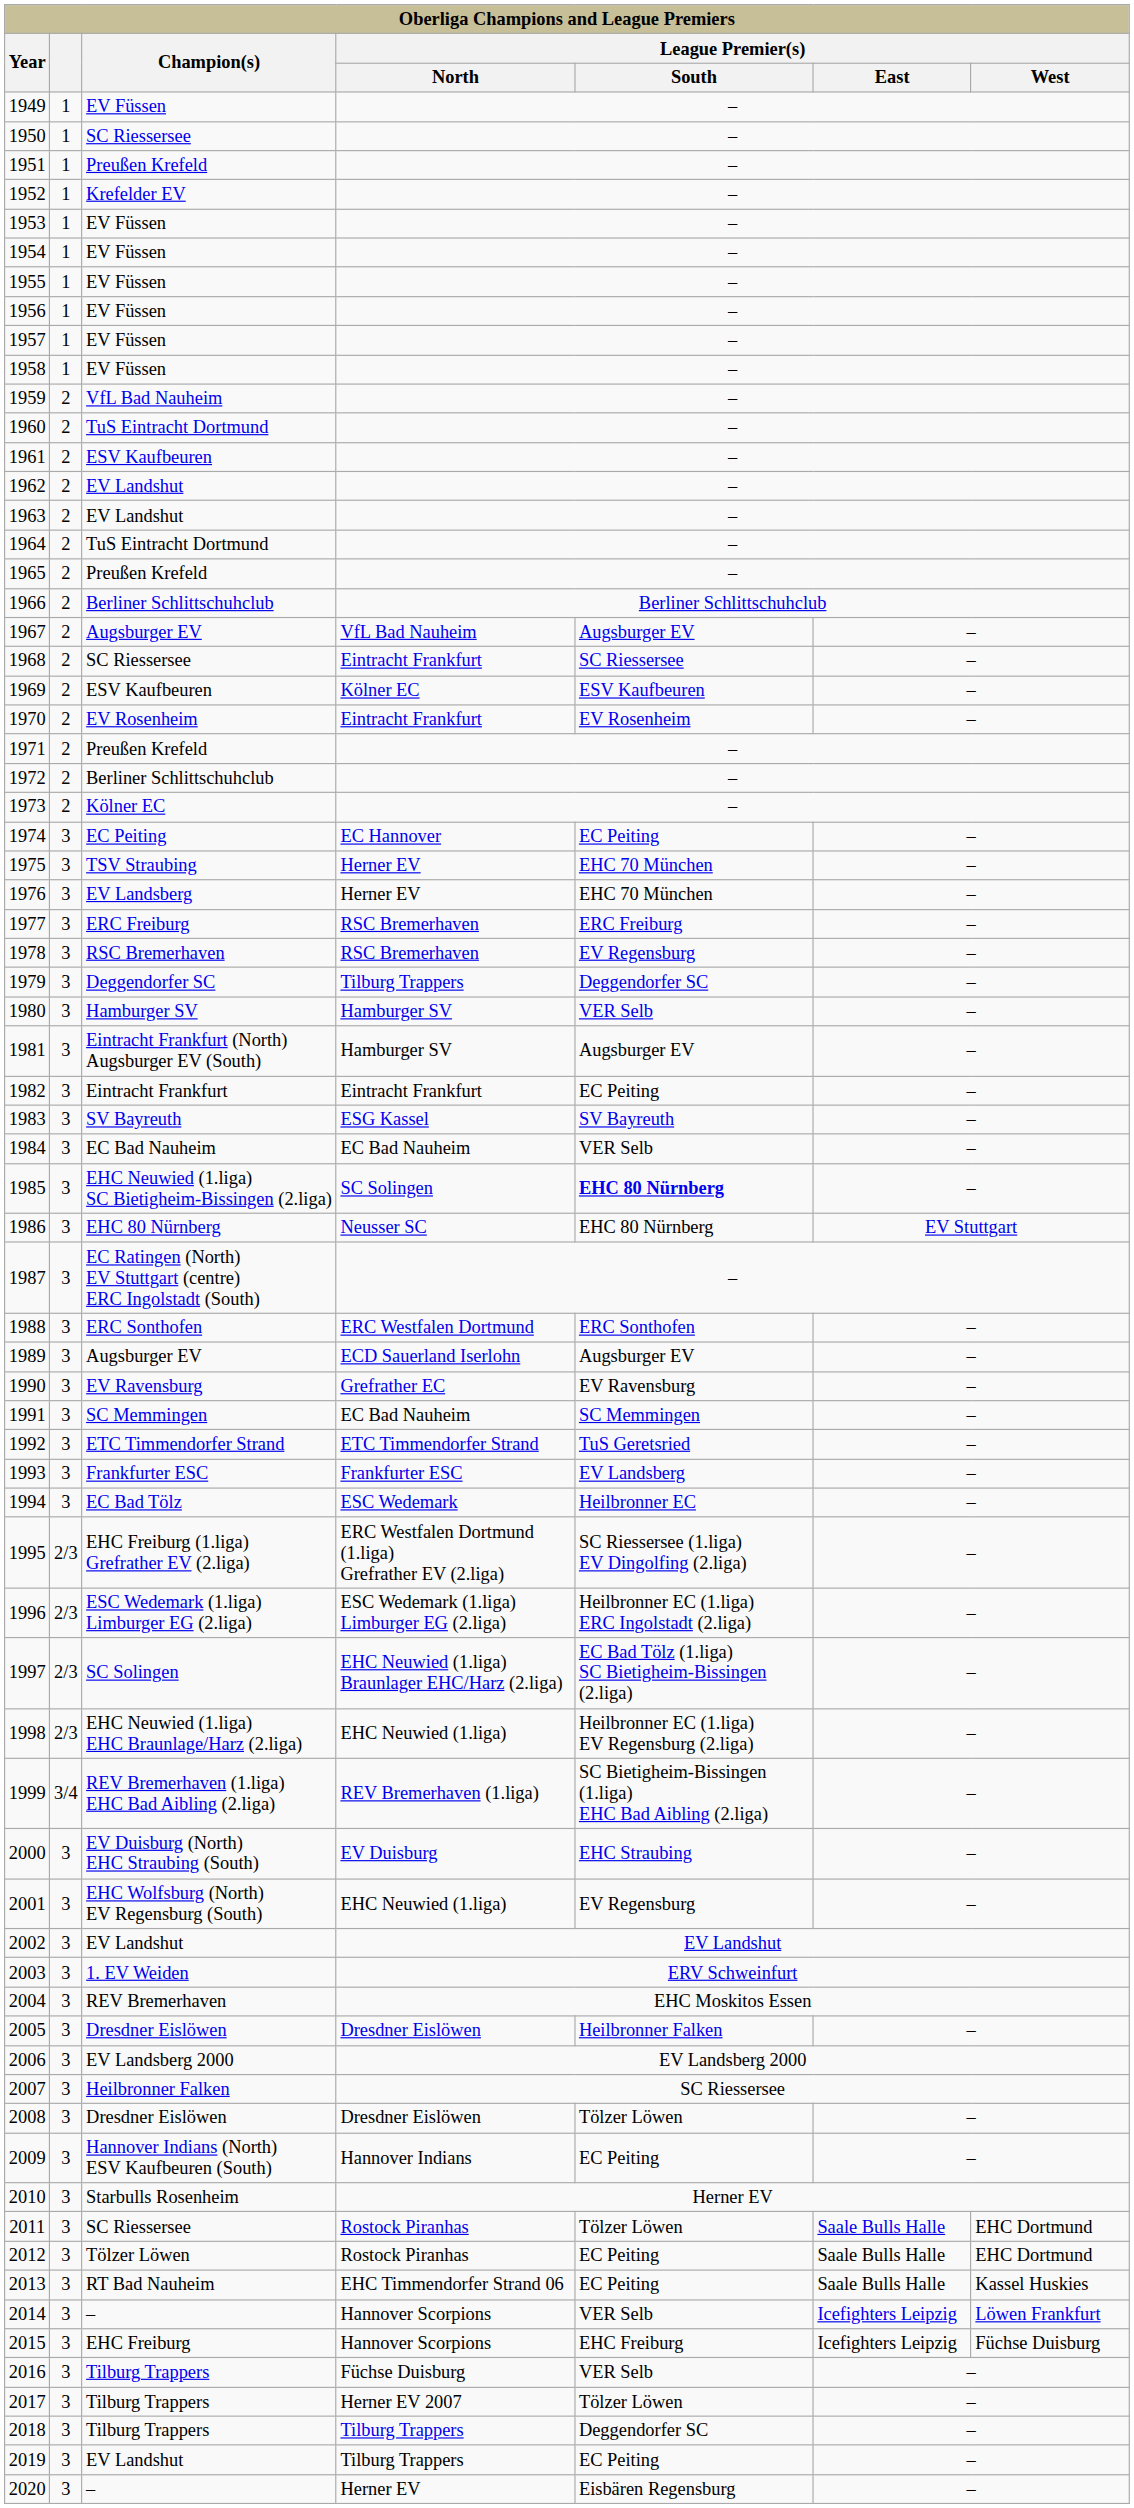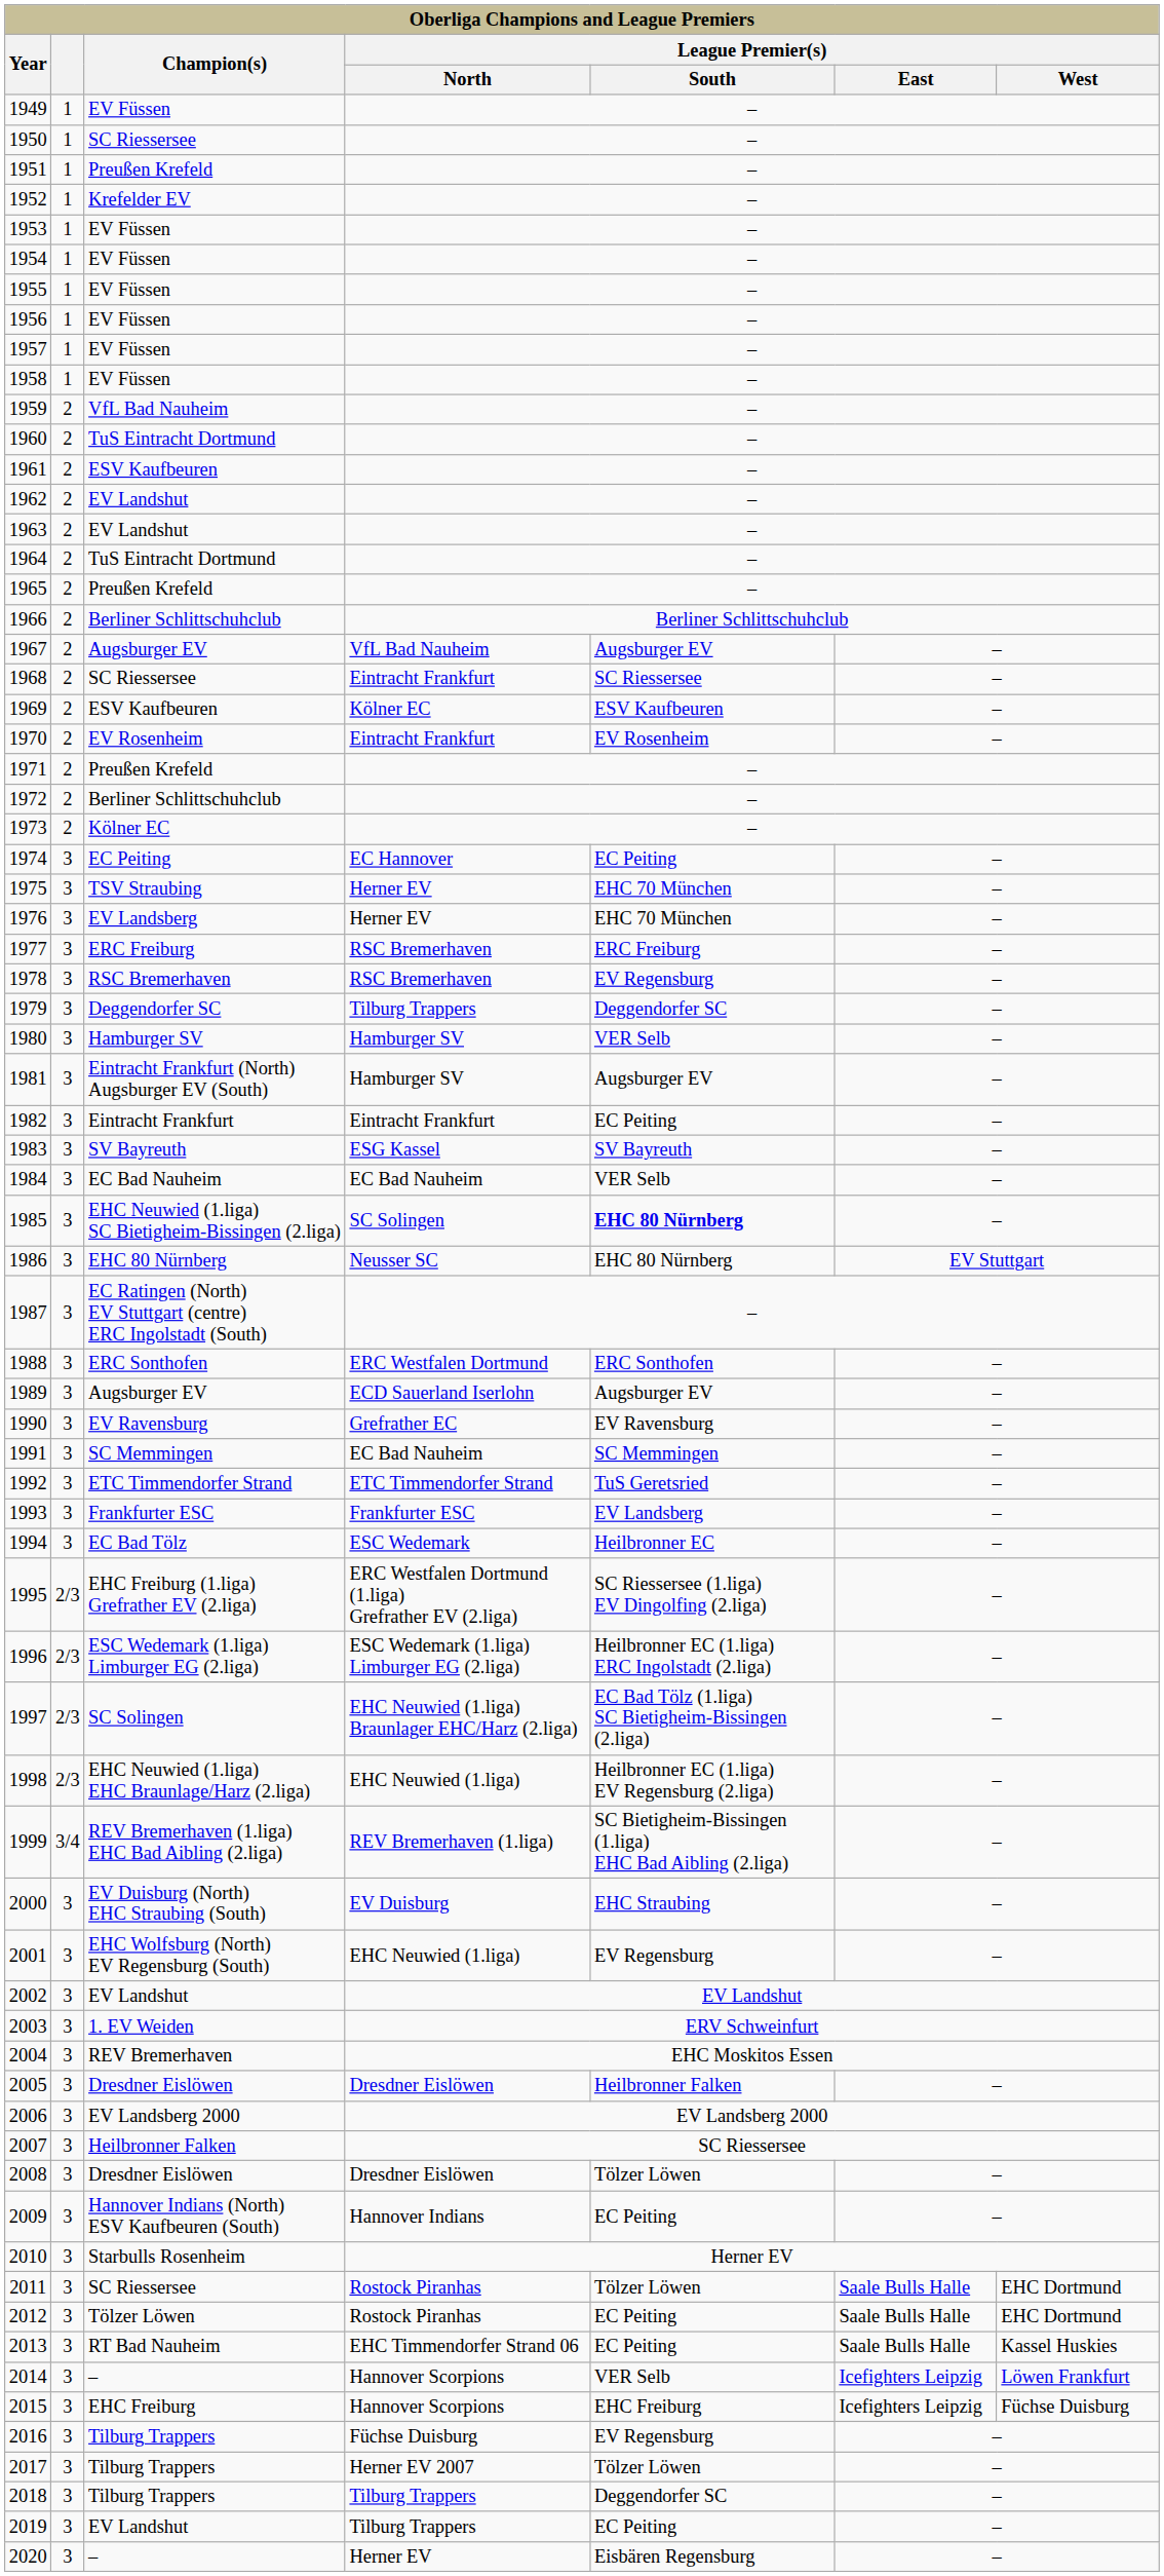2016 | League Premier(s) / South: VER Selb -> EV Regensburg
